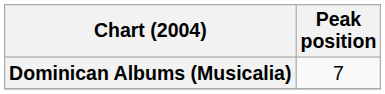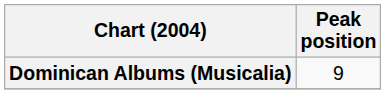Dominican Albums (Musicalia) | Peak position: 7 -> 9
